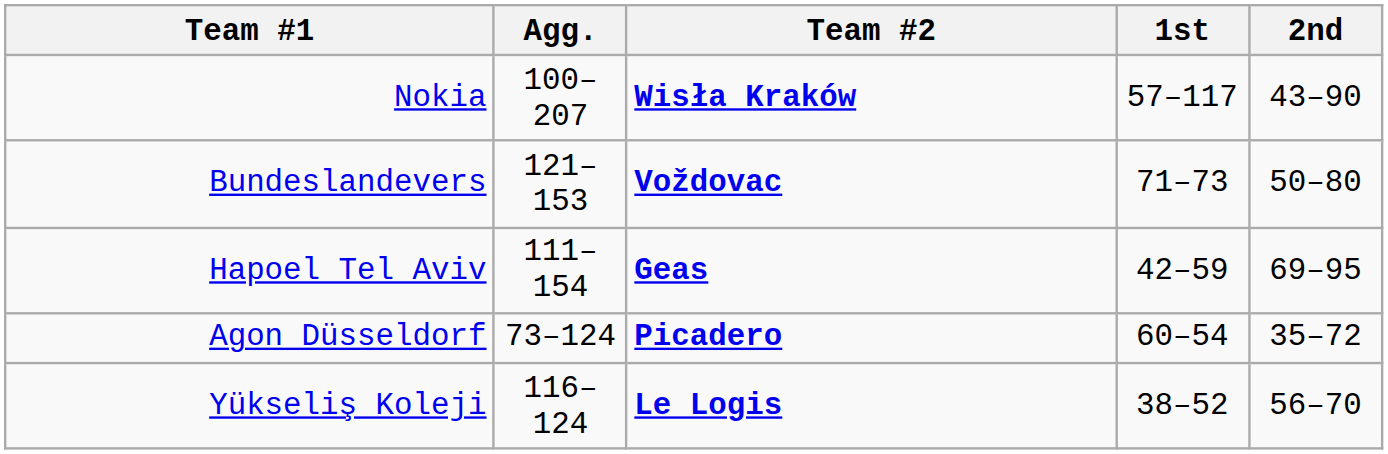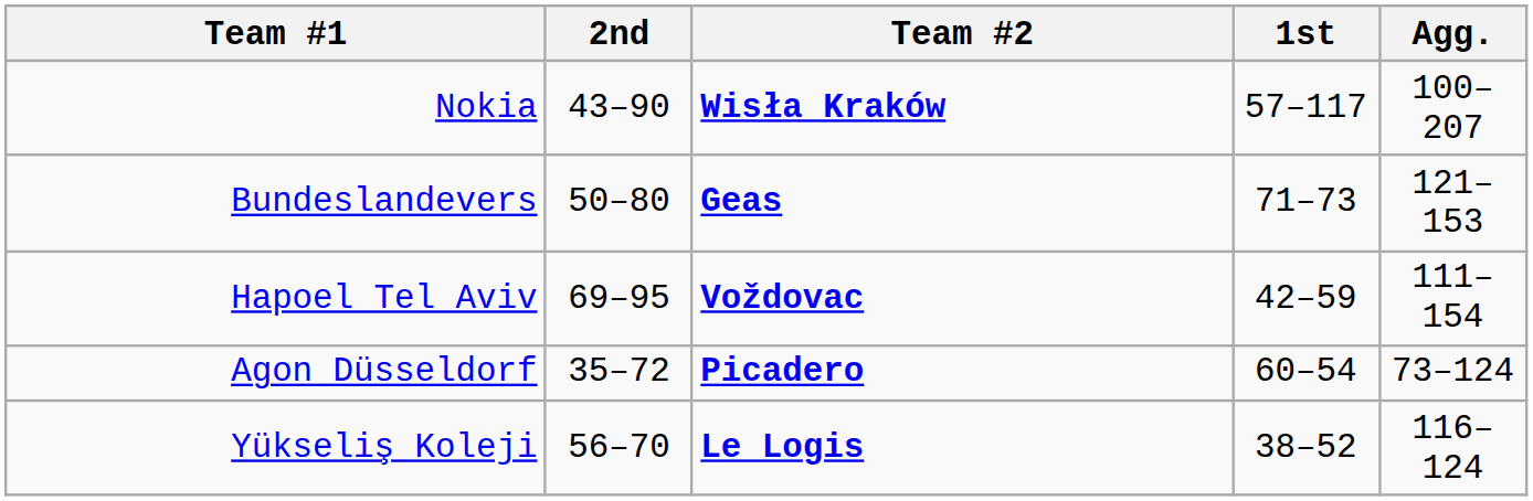columns swapped: Agg. <-> 2nd
Bundeslandevers | Team #2: Voždovac -> Geas
Hapoel Tel Aviv | Team #2: Geas -> Voždovac
